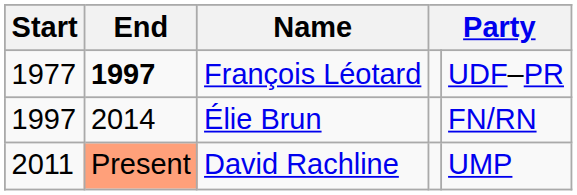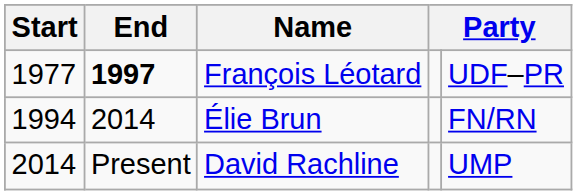Élie Brun | Start: 1997 -> 1994
David Rachline | Start: 2011 -> 2014
David Rachline | End: lightsalmon background -> no background
